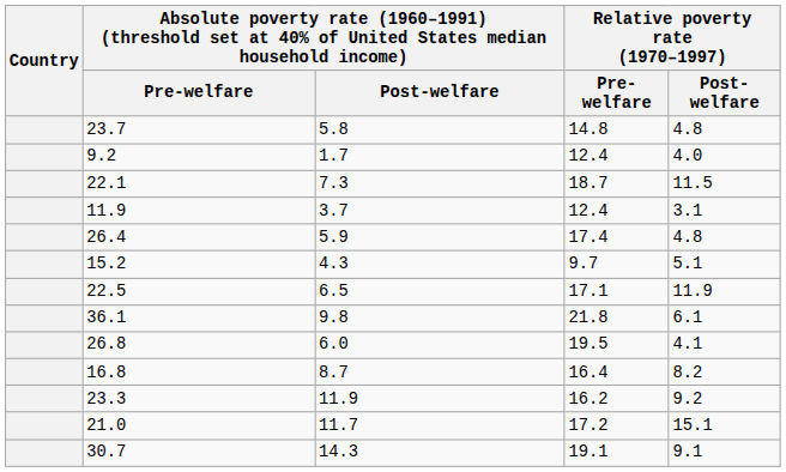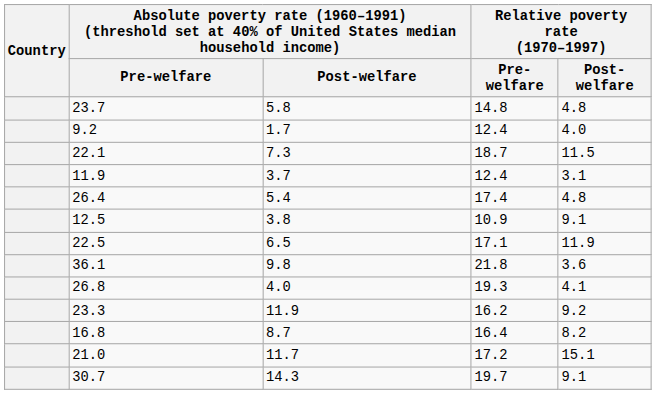26.4 | column 3: 5.9 -> 5.4
- row: 15.2 | 4.3 | 9.7 | 5.1
+ row: 12.5 | 3.8 | 10.9 | 9.1
36.1 | Relative poverty rate (1970–1997) / Post-welfare: 6.1 -> 3.6
26.8 | column 3: 6.0 -> 4.0
26.8 | Relative poverty rate (1970–1997) / Pre-welfare: 19.5 -> 19.3
rows swapped: 23.3 <-> 16.8
30.7 | Relative poverty rate (1970–1997) / Pre-welfare: 19.1 -> 19.7
